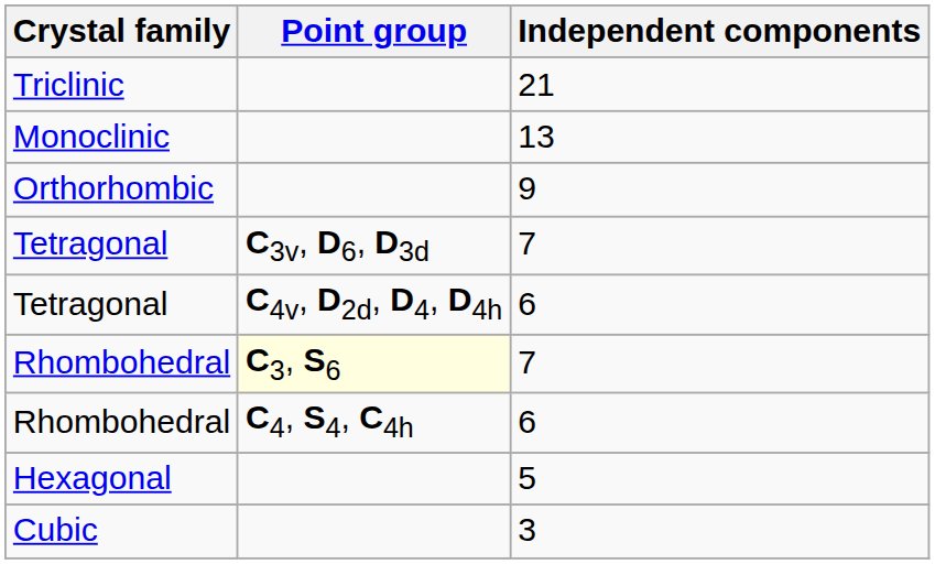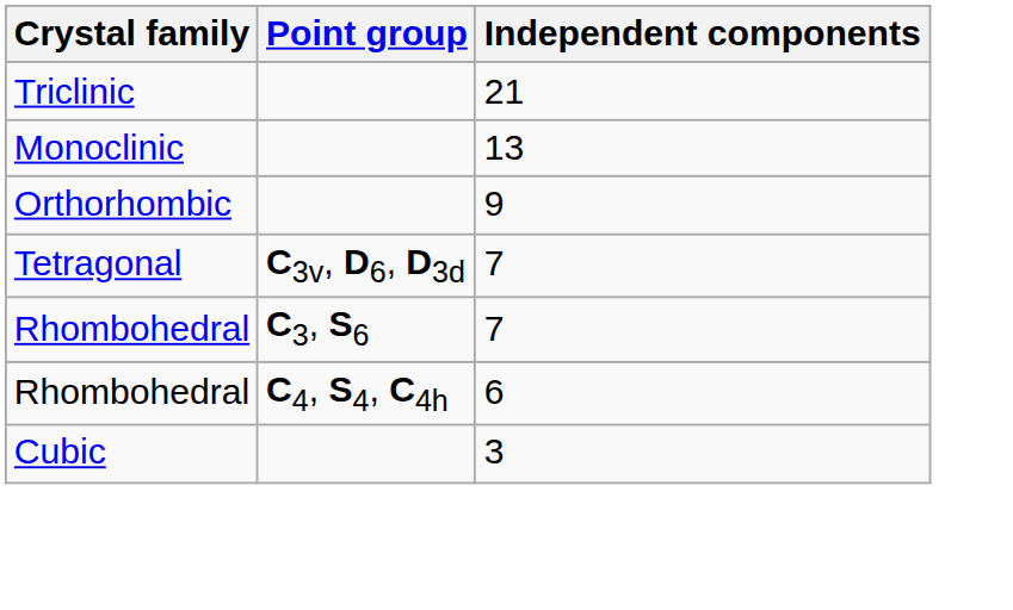- row: Tetragonal | C4v, D2d, D4, D4h | 6
Rhombohedral / 7 | Point group: lightyellow background -> no background
- row: Hexagonal | 5
